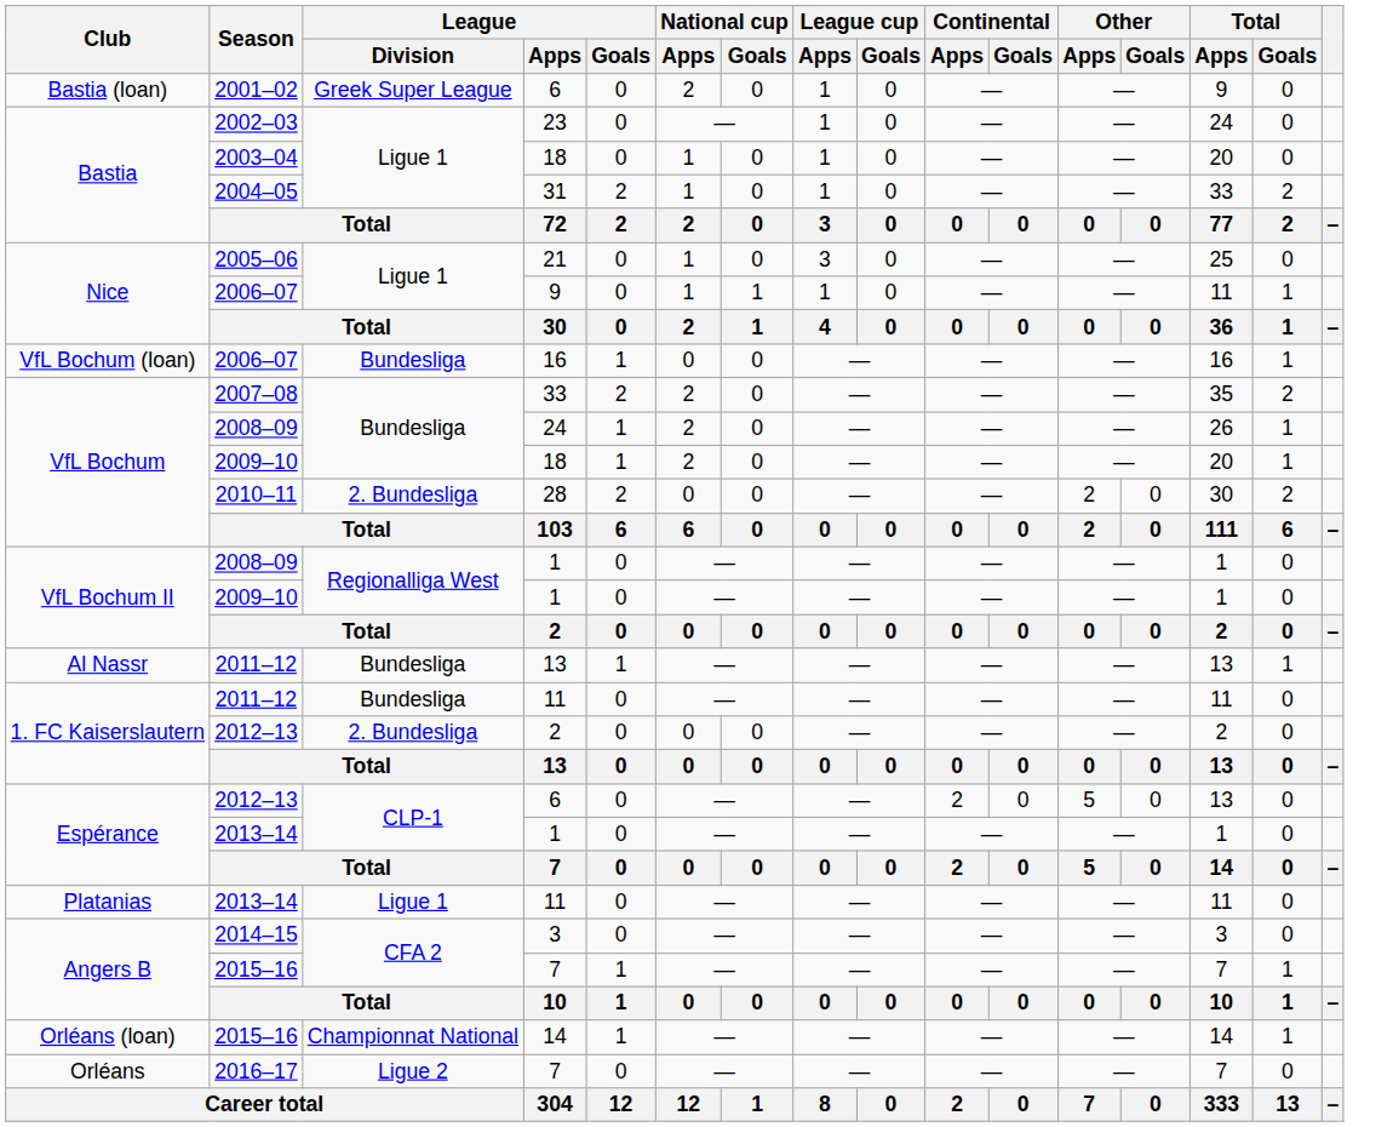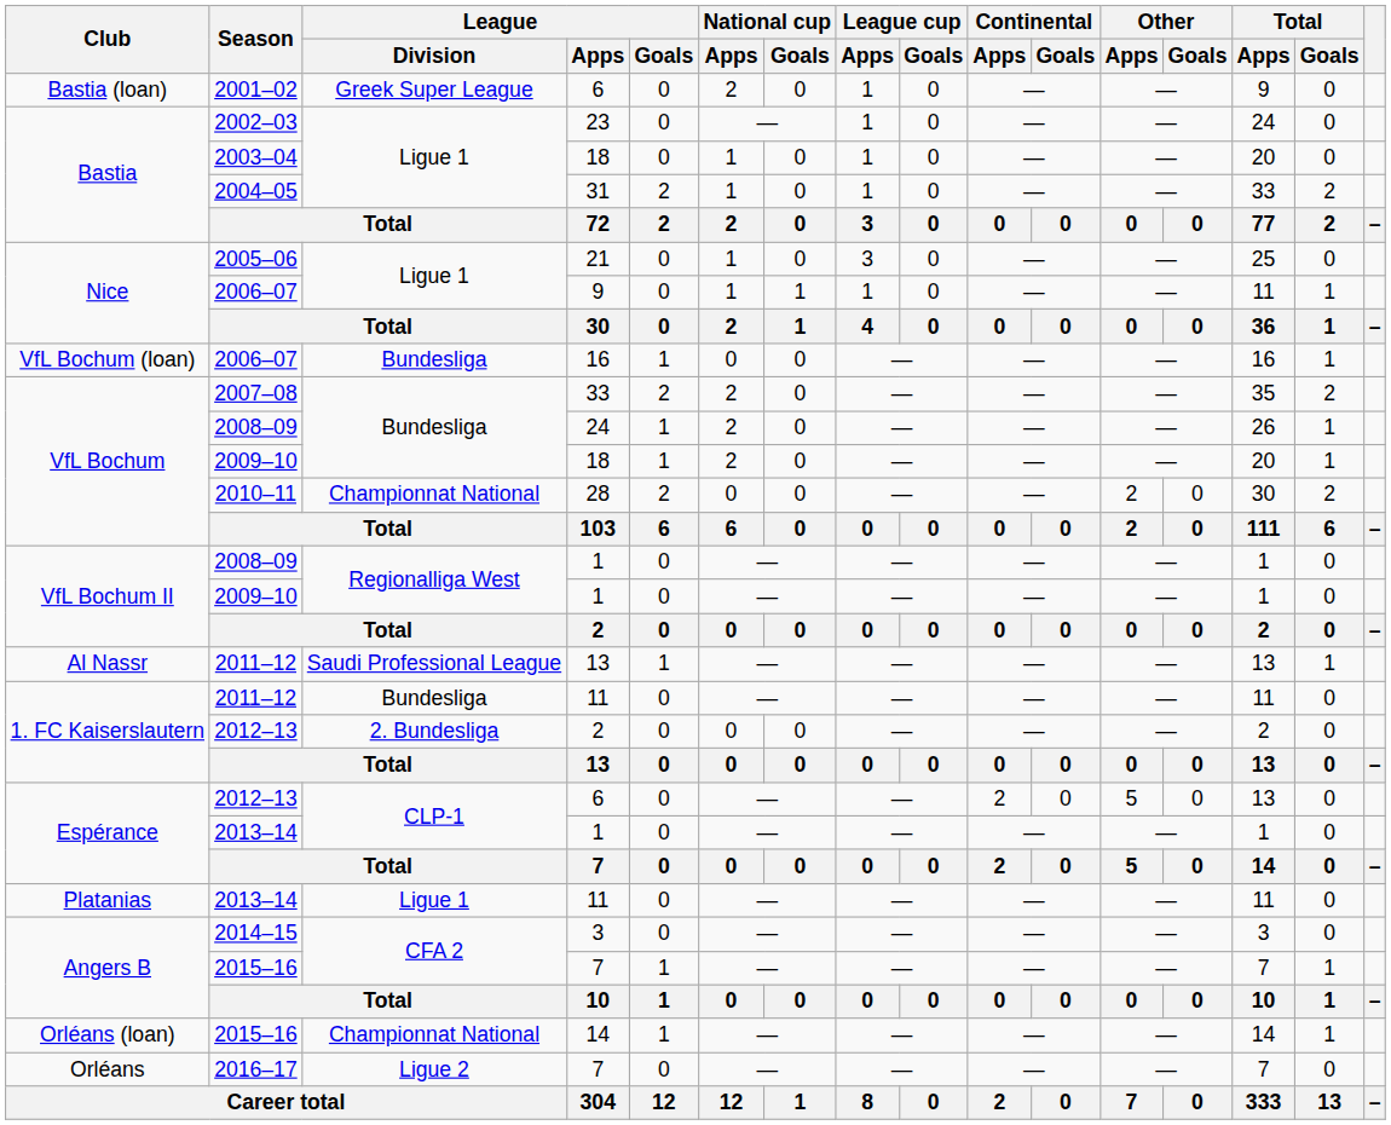28 | League / Division: 2. Bundesliga -> Championnat National
2011–12 / 13 | League / Division: Bundesliga -> Saudi Professional League
